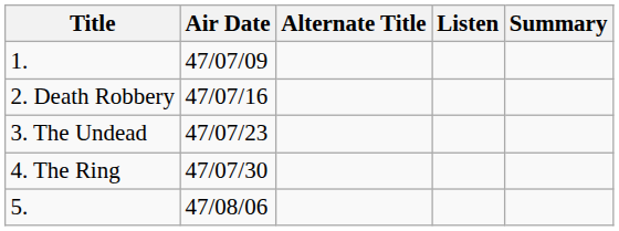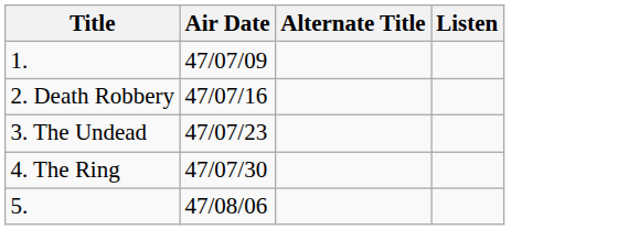- column: Summary
